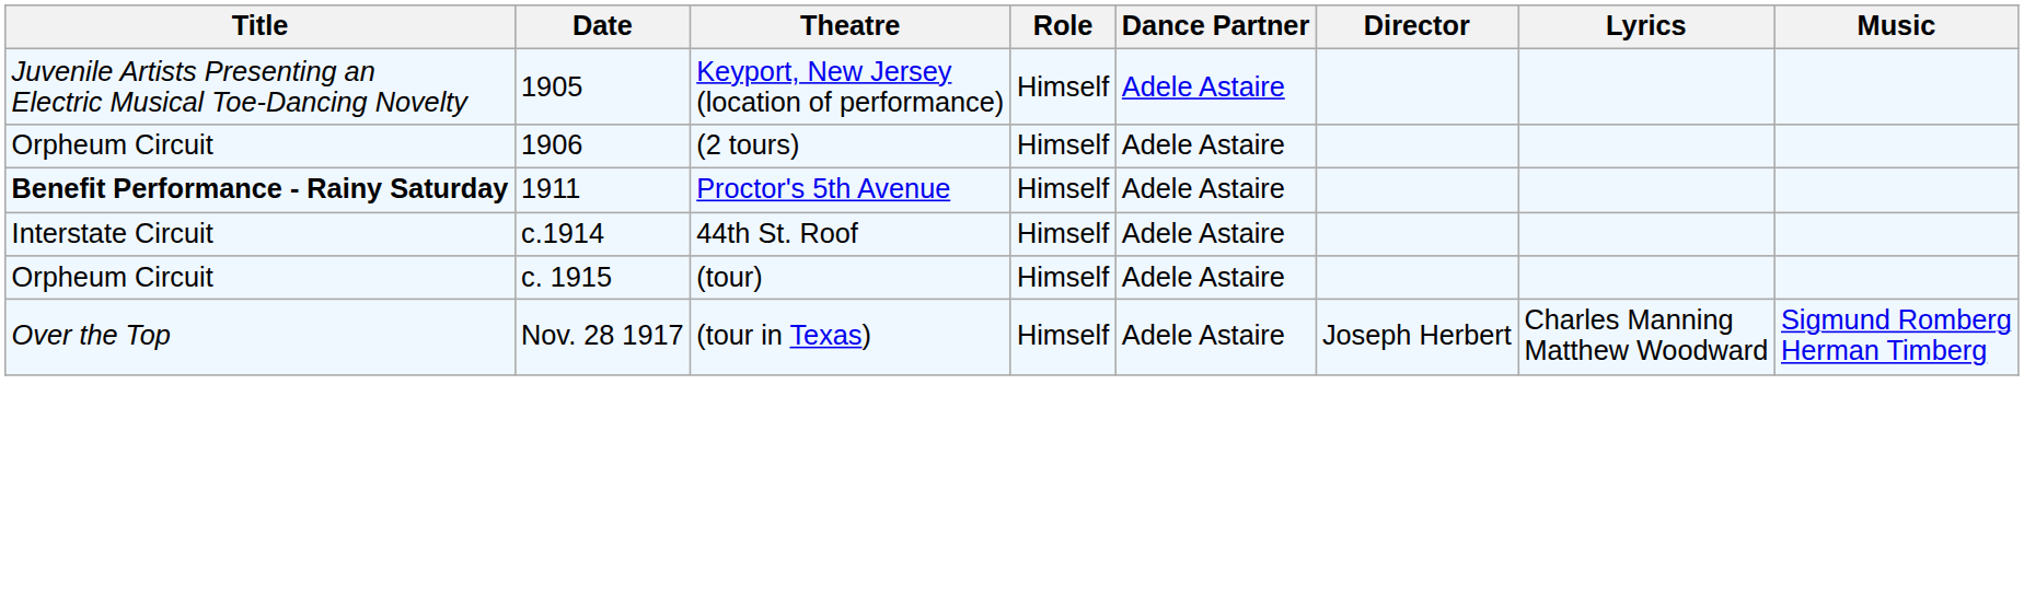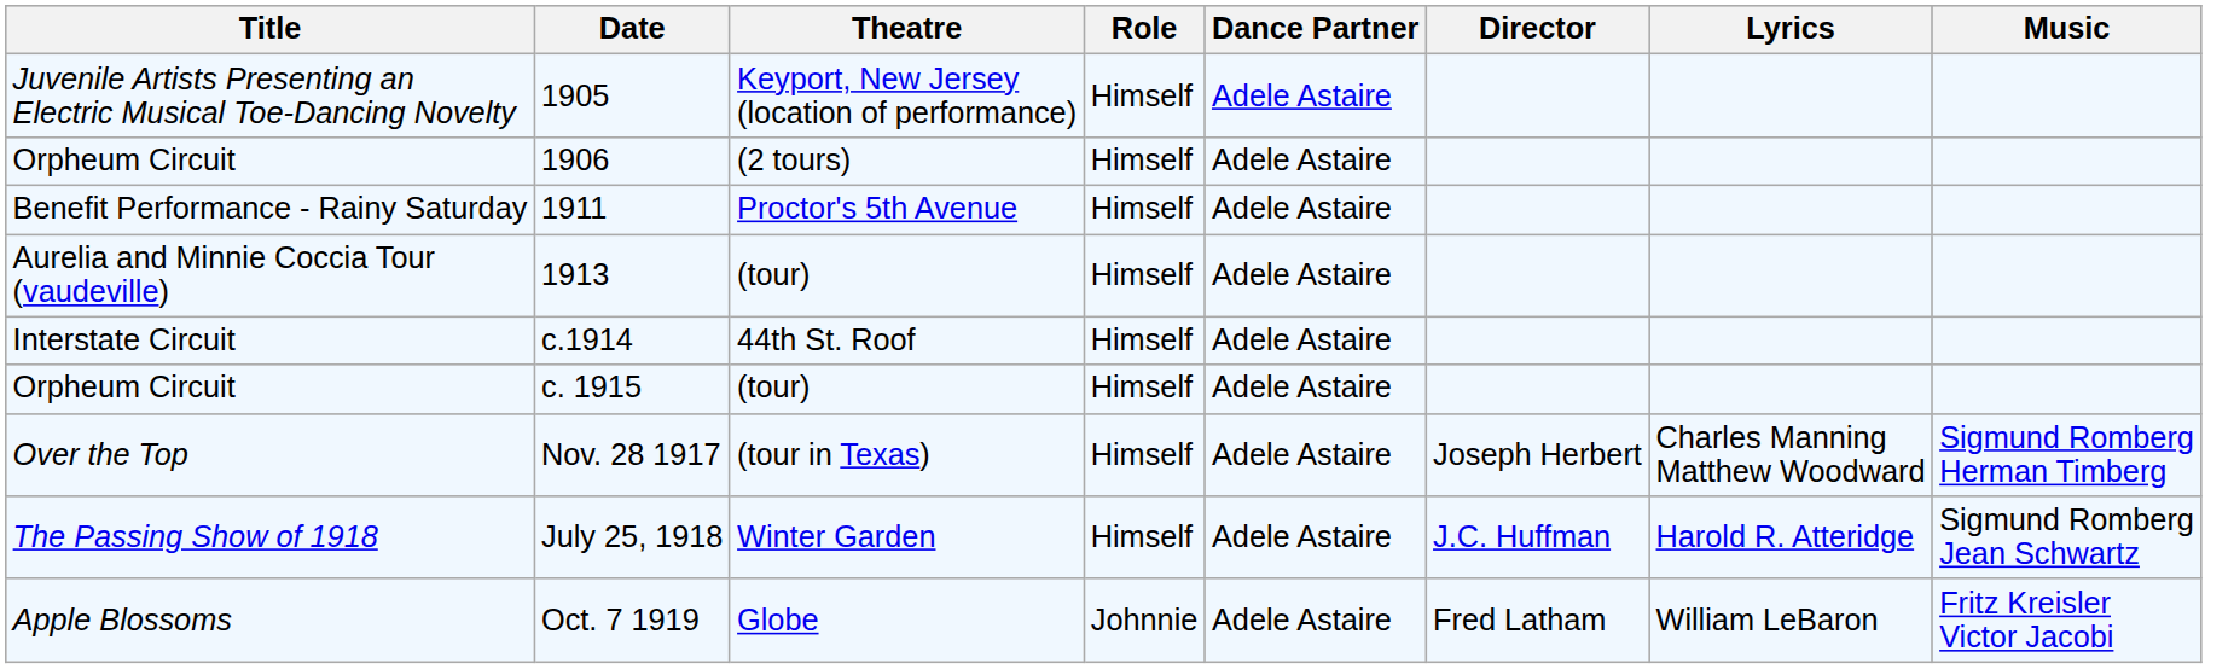1911 | Title: bold -> normal
+ row: Aurelia and Minnie Coccia Tour (vaudeville) | 1913 | (tour) | Himself | Adele Astaire
+ row: The Passing Show of 1918 | July 25, 1918 | Winter Garden | Himself | Adele Astaire | J.C. Huffman | Harold R. Atteridge | Sigmund Romberg Jean Schwartz
+ row: Apple Blossoms | Oct. 7 1919 | Globe | Johnnie | Adele Astaire | Fred Latham | William LeBaron | Fritz Kreisler Victor Jacobi
